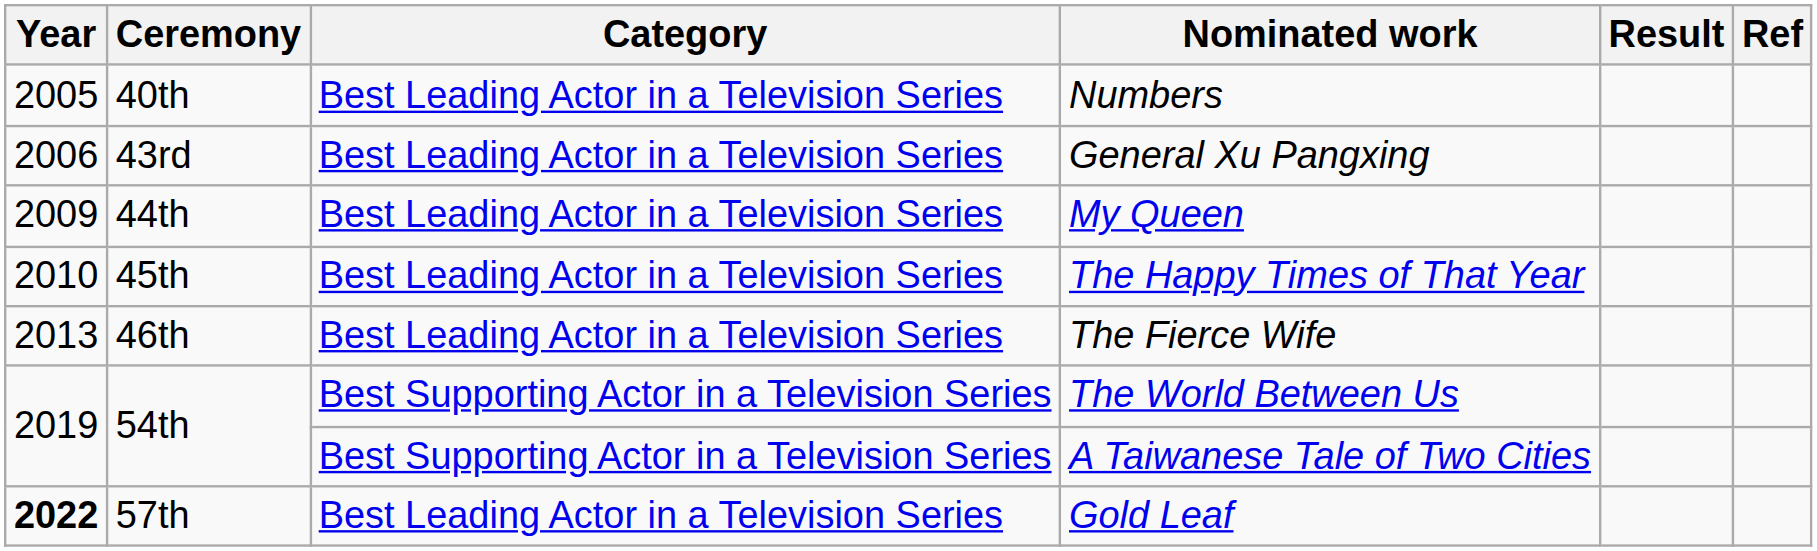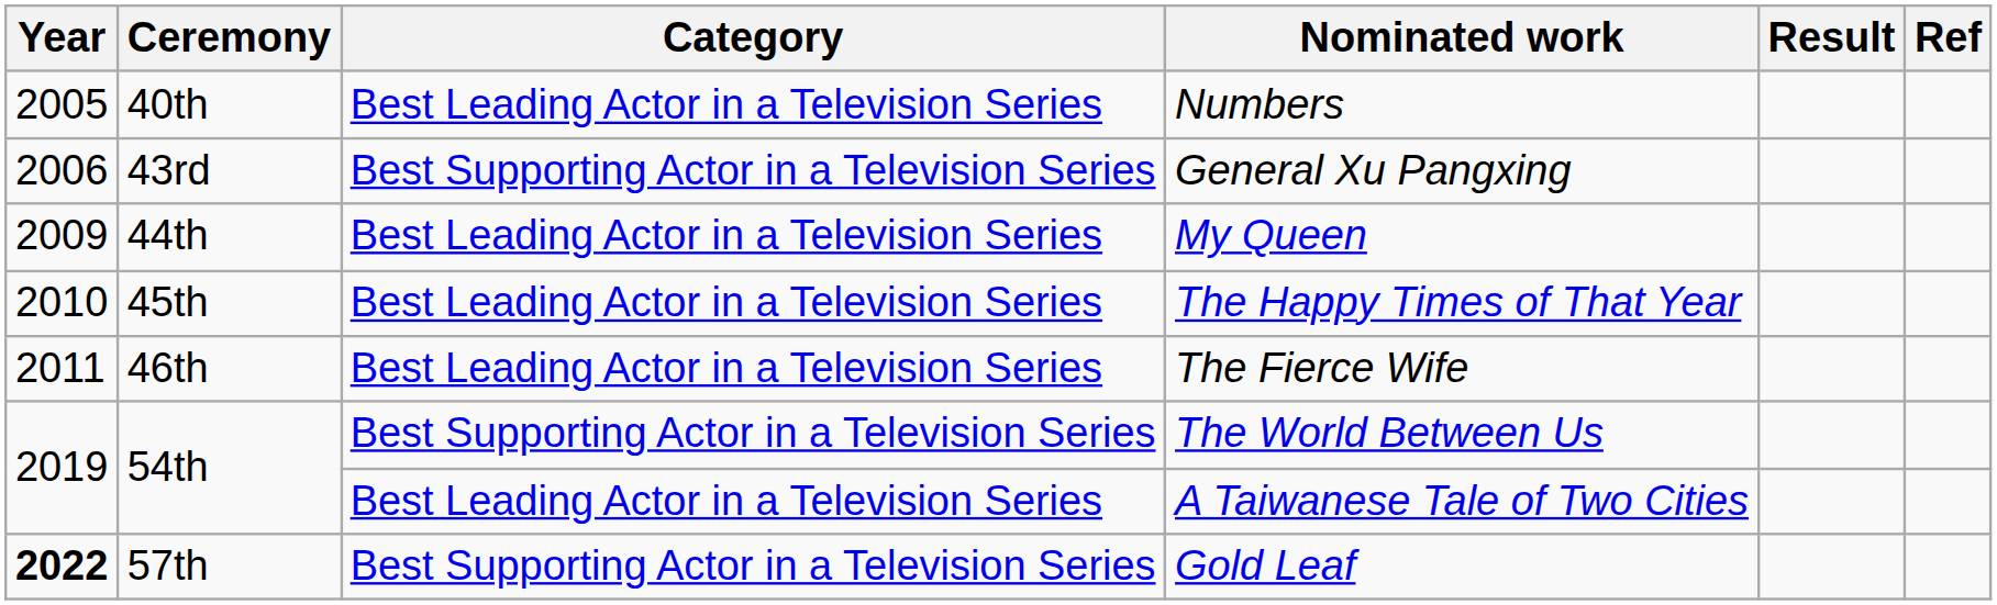General Xu Pangxing | Category: Best Leading Actor in a Television Series -> Best Supporting Actor in a Television Series
The Fierce Wife | Year: 2013 -> 2011
A Taiwanese Tale of Two Cities | Category: Best Supporting Actor in a Television Series -> Best Leading Actor in a Television Series
Gold Leaf | Category: Best Leading Actor in a Television Series -> Best Supporting Actor in a Television Series
